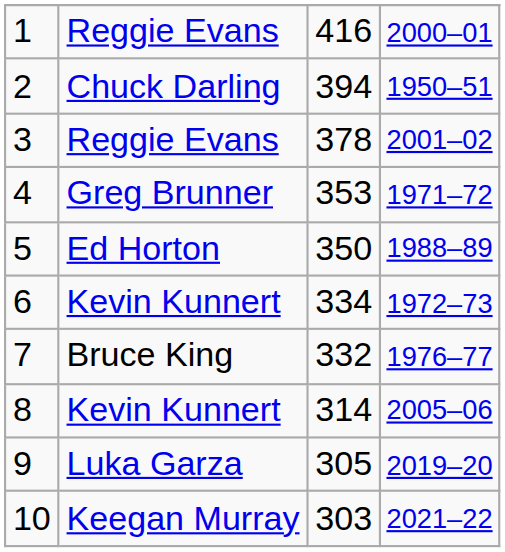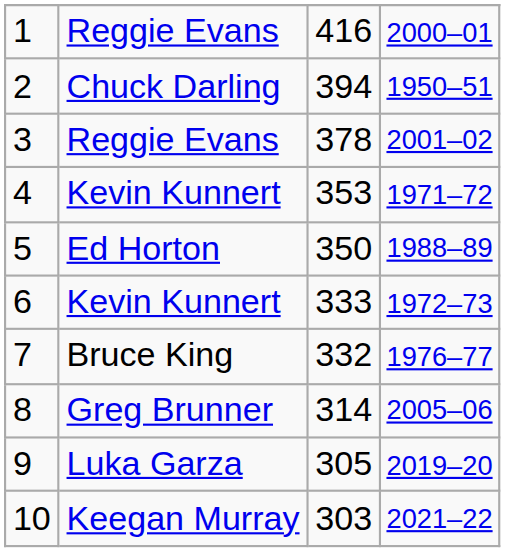4 | column 2: Greg Brunner -> Kevin Kunnert
6 | column 3: 334 -> 333
8 | column 2: Kevin Kunnert -> Greg Brunner
